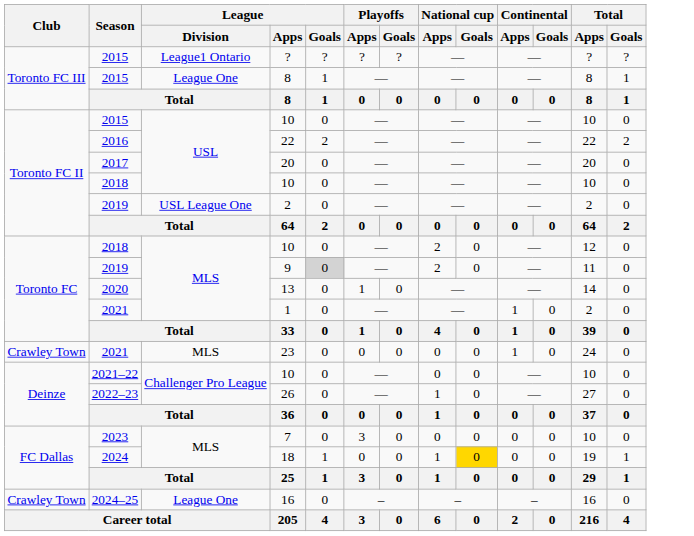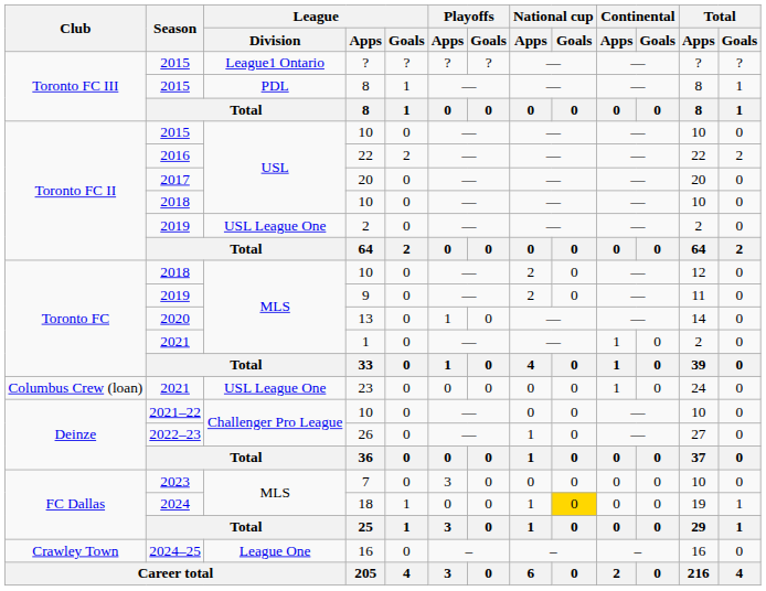2015 / 8 | League / Division: League One -> PDL
9 | League / Goals: lightgrey background -> no background
23 | Club: Crawley Town -> Columbus Crew (loan)
23 | League / Division: MLS -> USL League One
